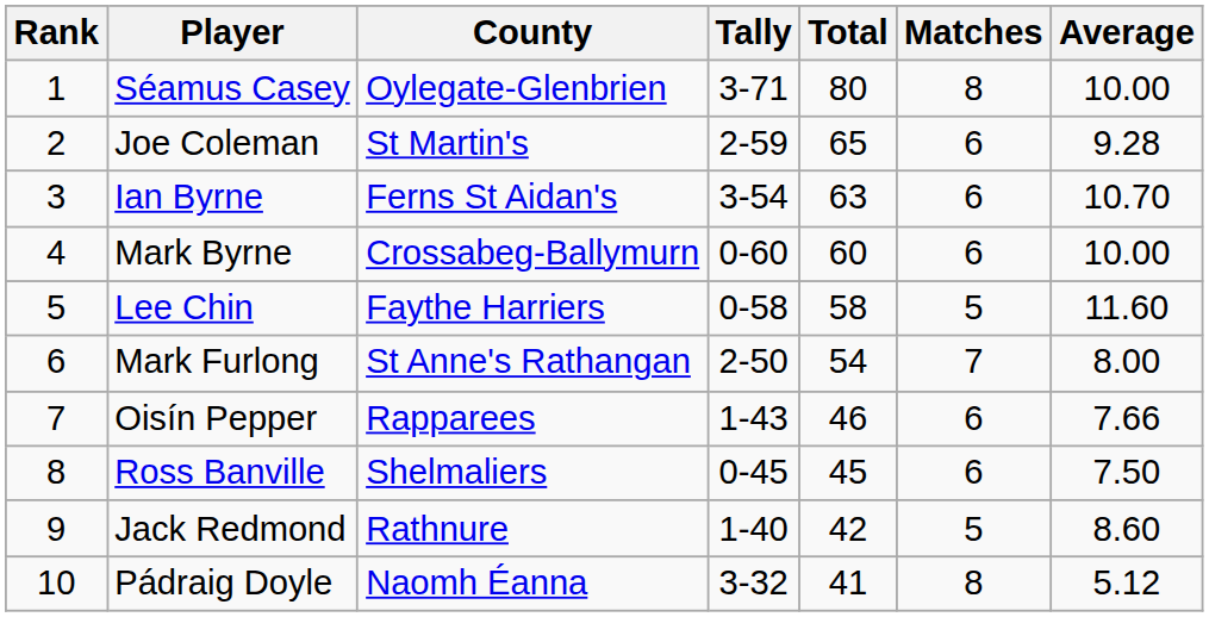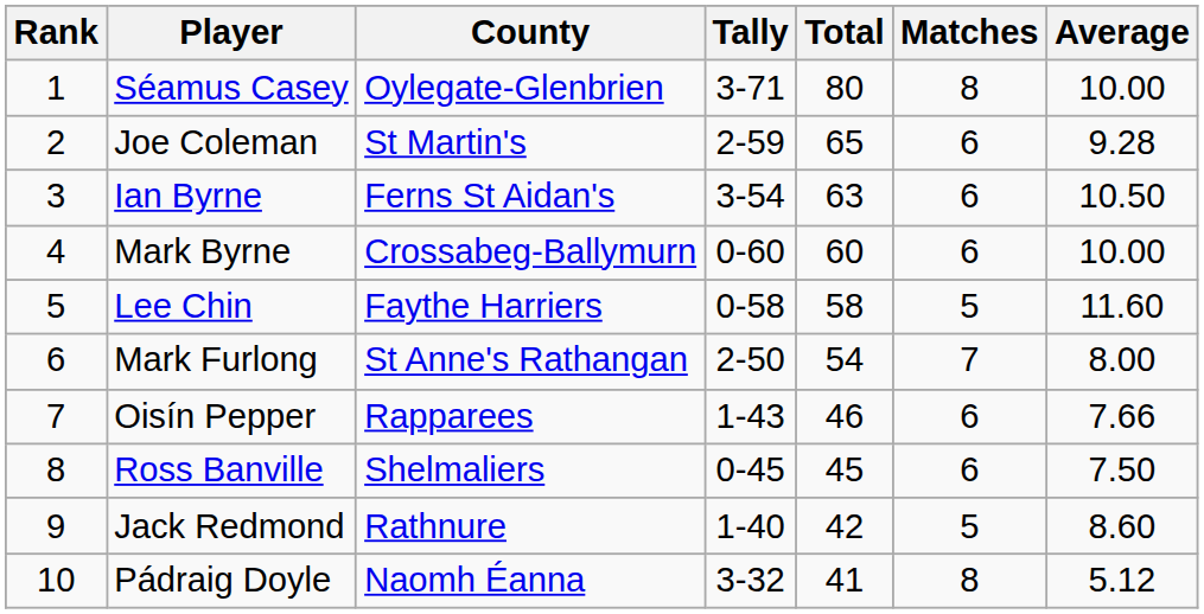Ian Byrne | Average: 10.70 -> 10.50
